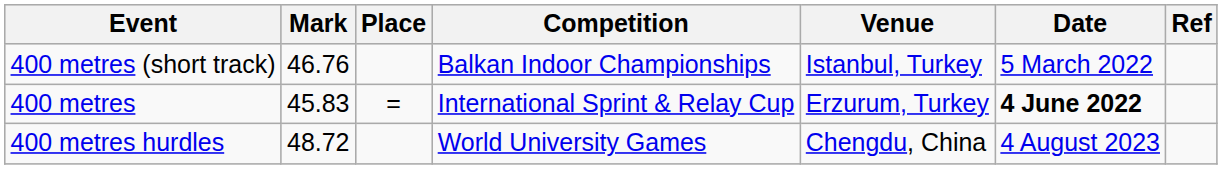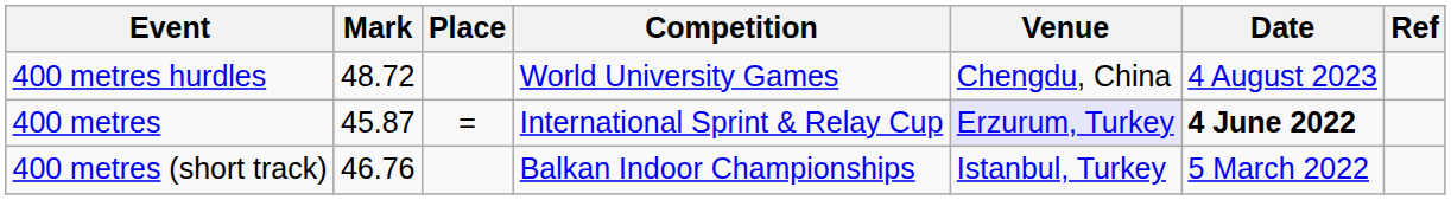rows swapped: 400 metres hurdles <-> 400 metres (short track)
400 metres | Mark: 45.83 -> 45.87
400 metres | Venue: no background -> lavender background
